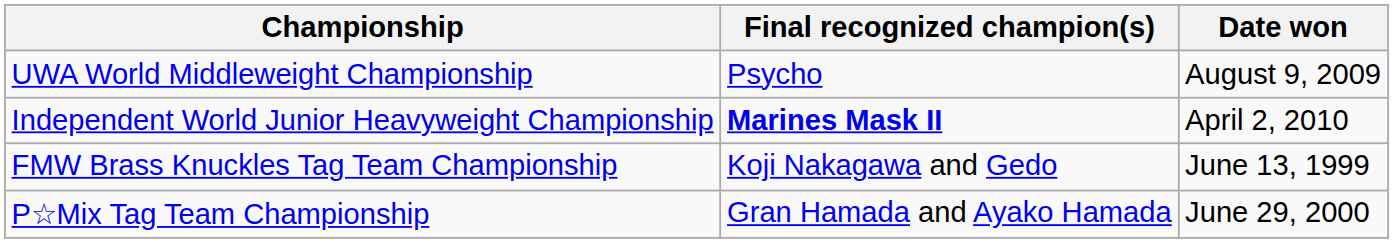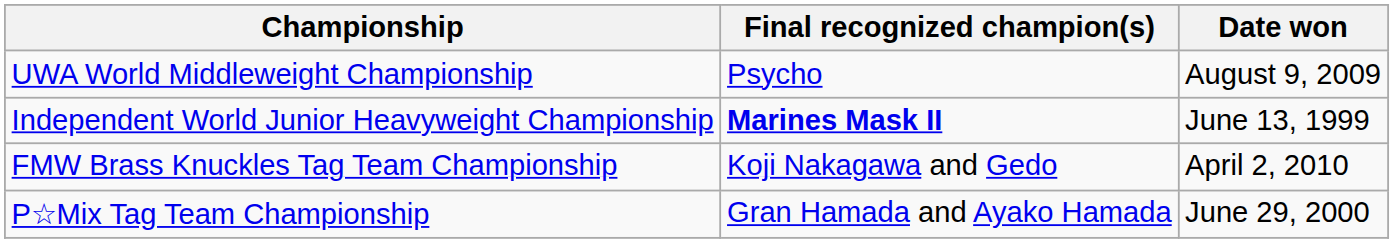Independent World Junior Heavyweight Championship | Date won: April 2, 2010 -> June 13, 1999
FMW Brass Knuckles Tag Team Championship | Date won: June 13, 1999 -> April 2, 2010
